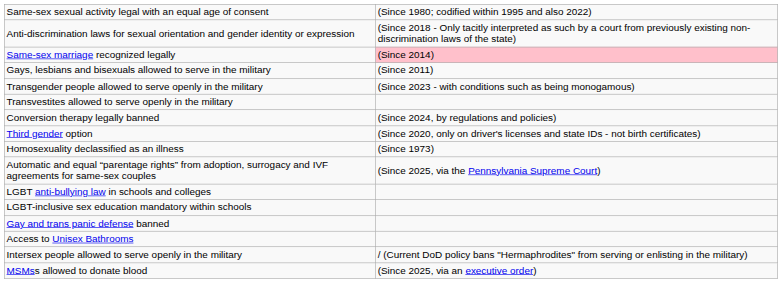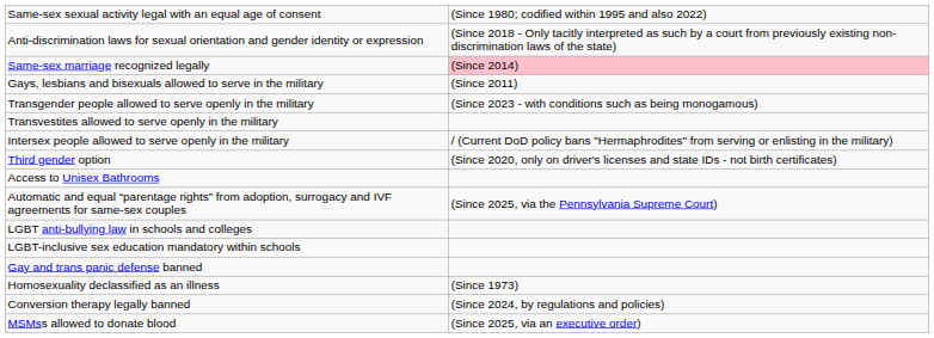rows swapped: Intersex people allowed to serve openly in the military <-> Conversion therapy legally banned
rows swapped: Access to Unisex Bathrooms <-> Homosexuality declassified as an illness
